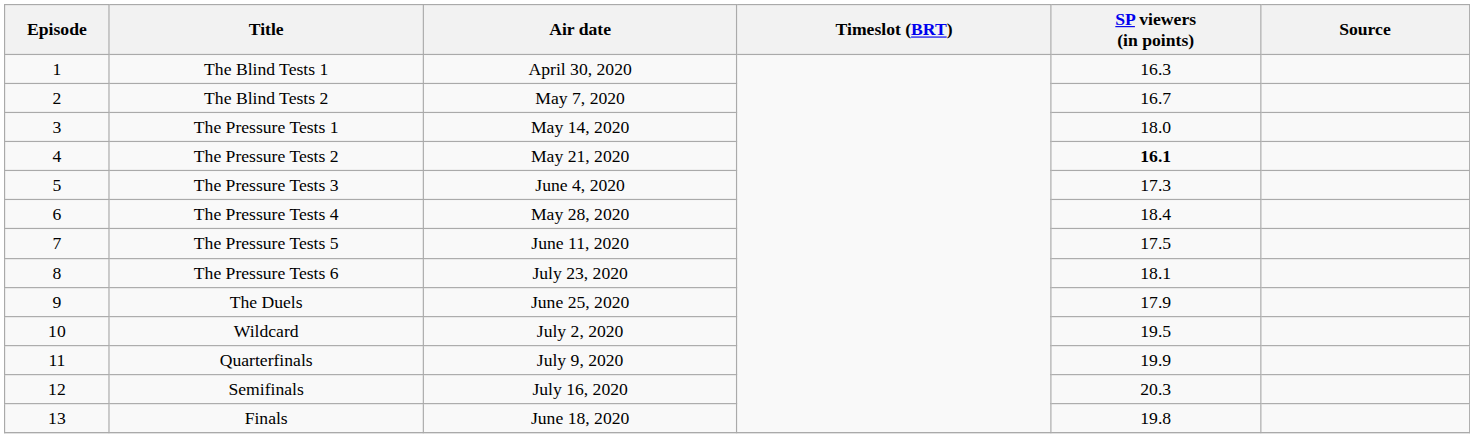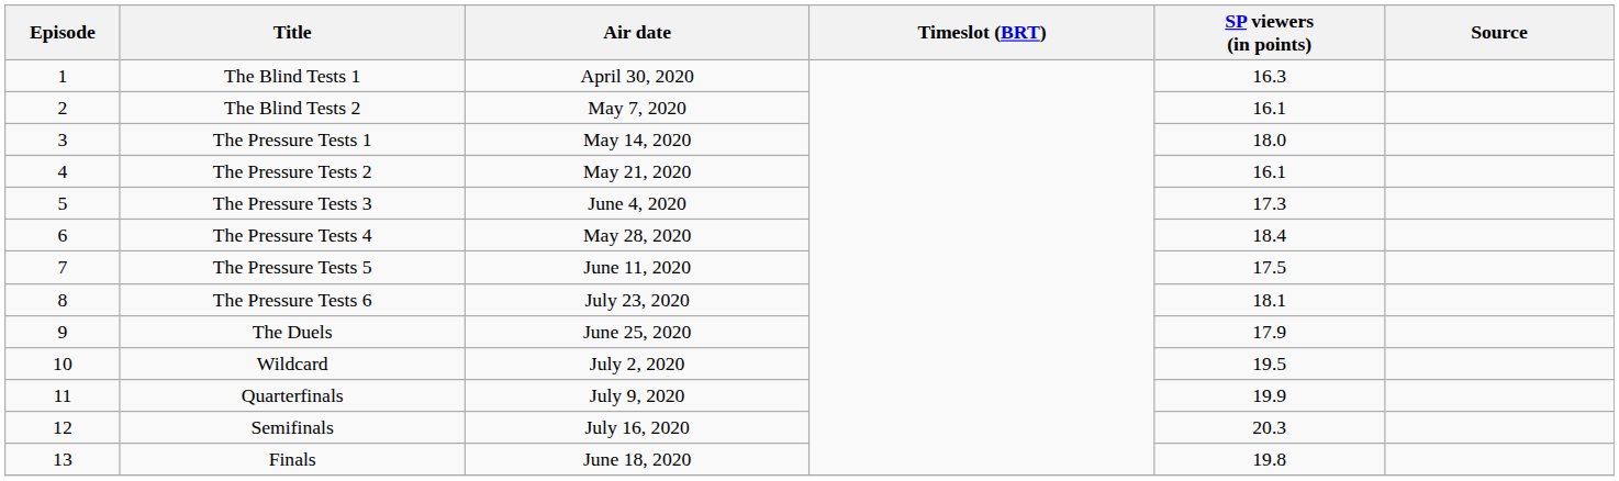The Blind Tests 2 | SP viewers (in points): 16.7 -> 16.1
The Pressure Tests 2 | SP viewers (in points): bold -> normal
